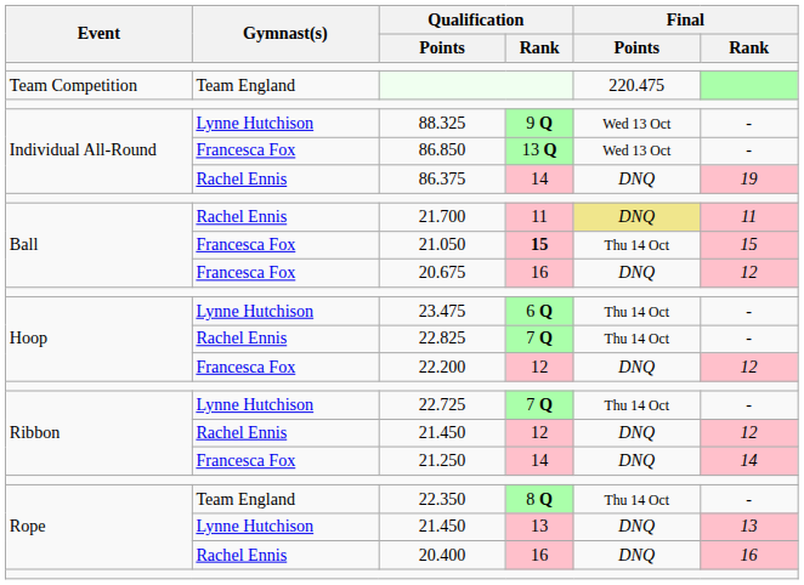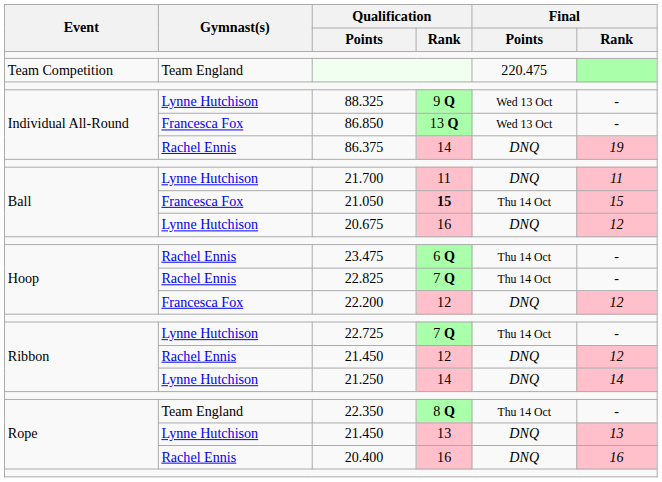21.700 | Gymnast(s): Rachel Ennis -> Lynne Hutchison
21.700 | Final / Points: khaki background -> no background
20.675 | Gymnast(s): Francesca Fox -> Lynne Hutchison
23.475 | Gymnast(s): Lynne Hutchison -> Rachel Ennis
21.250 | Gymnast(s): Francesca Fox -> Lynne Hutchison
